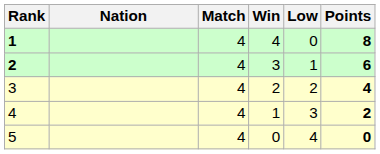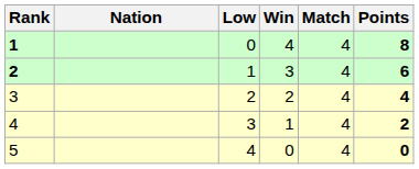columns swapped: Match <-> Low
